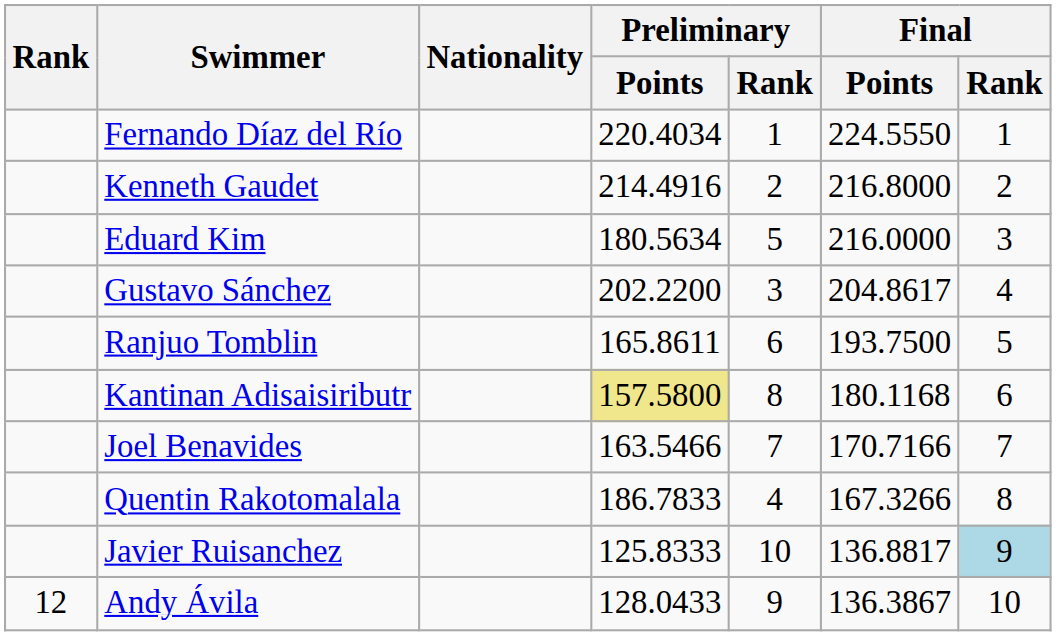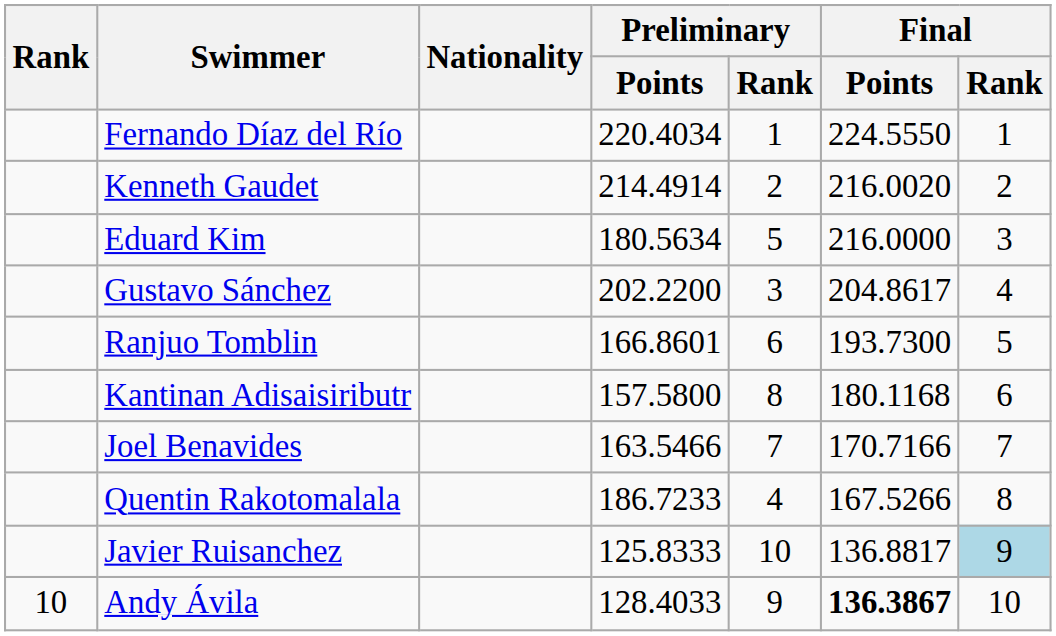Kenneth Gaudet | Preliminary / Points: 214.4916 -> 214.4914
Kenneth Gaudet | Final / Points: 216.8000 -> 216.0020
Ranjuo Tomblin | Preliminary / Points: 165.8611 -> 166.8601
Ranjuo Tomblin | Final / Points: 193.7500 -> 193.7300
Kantinan Adisaisiributr | Preliminary / Points: khaki background -> no background
Quentin Rakotomalala | Preliminary / Points: 186.7833 -> 186.7233
Quentin Rakotomalala | Final / Points: 167.3266 -> 167.5266
Andy Ávila | Rank: 12 -> 10
Andy Ávila | Preliminary / Points: 128.0433 -> 128.4033
Andy Ávila | Final / Points: normal -> bold
